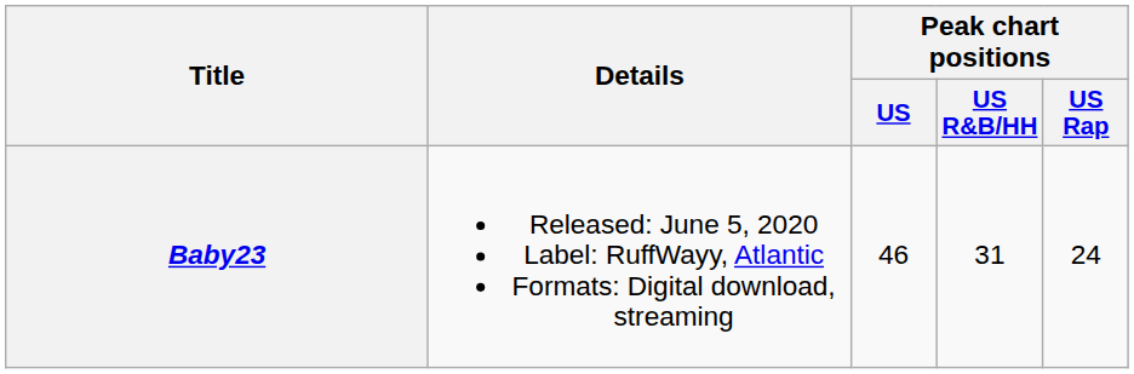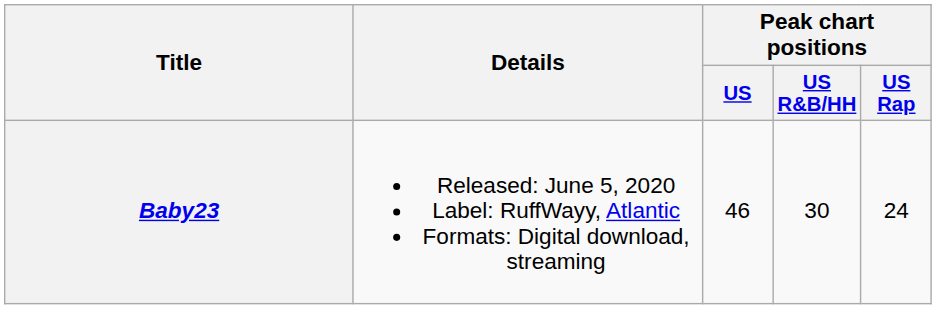Baby23 | Peak chart positions / US R&B/HH: 31 -> 30
